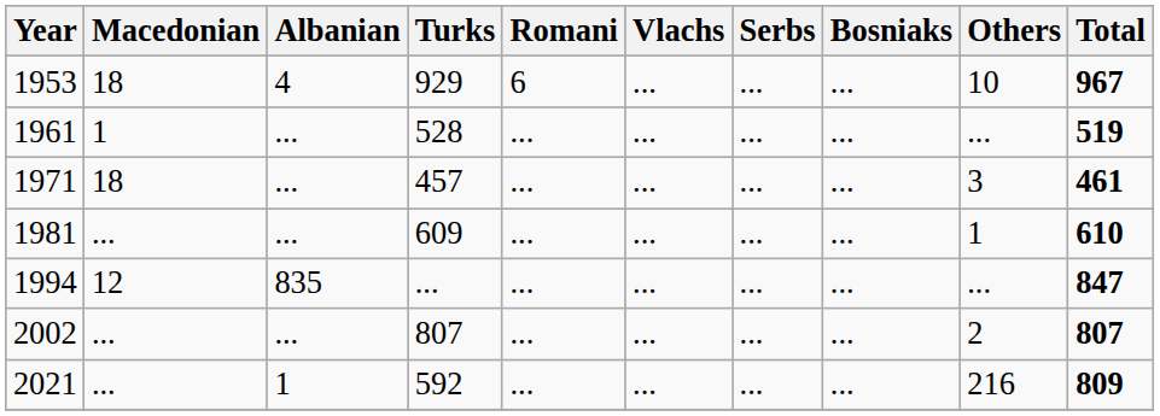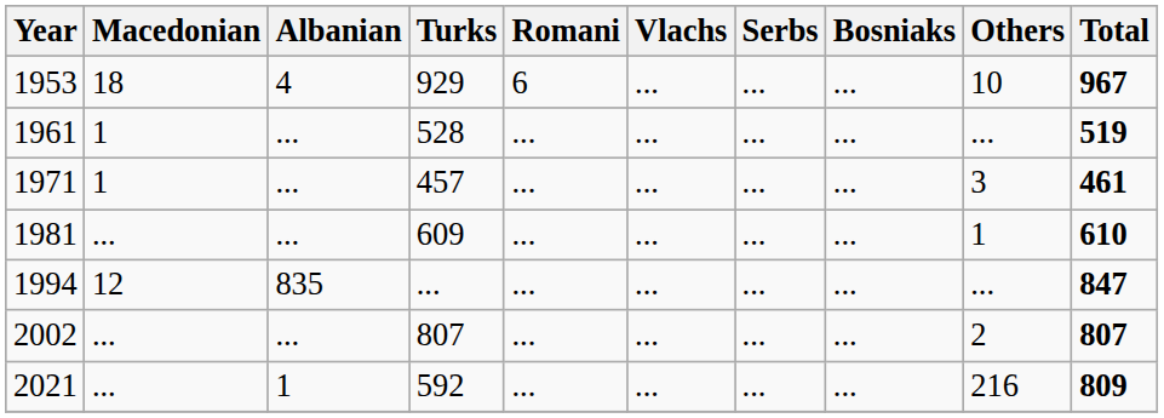1971 | Macedonian: 18 -> 1
